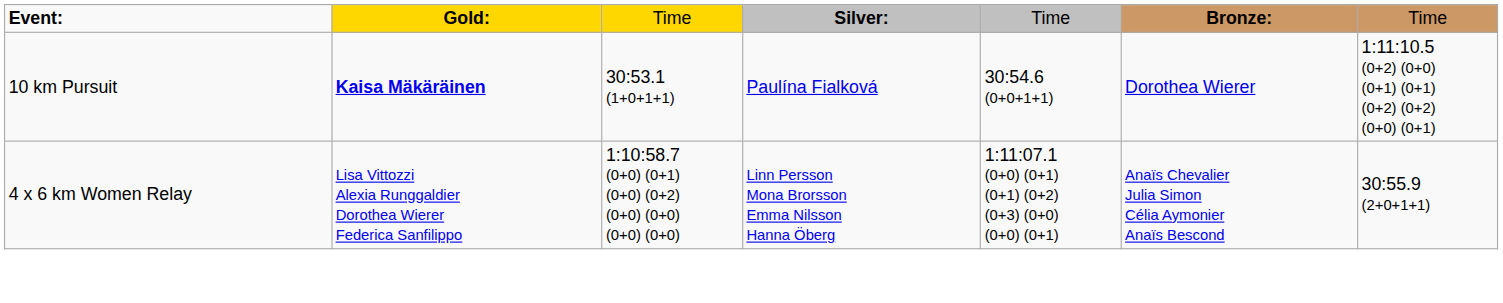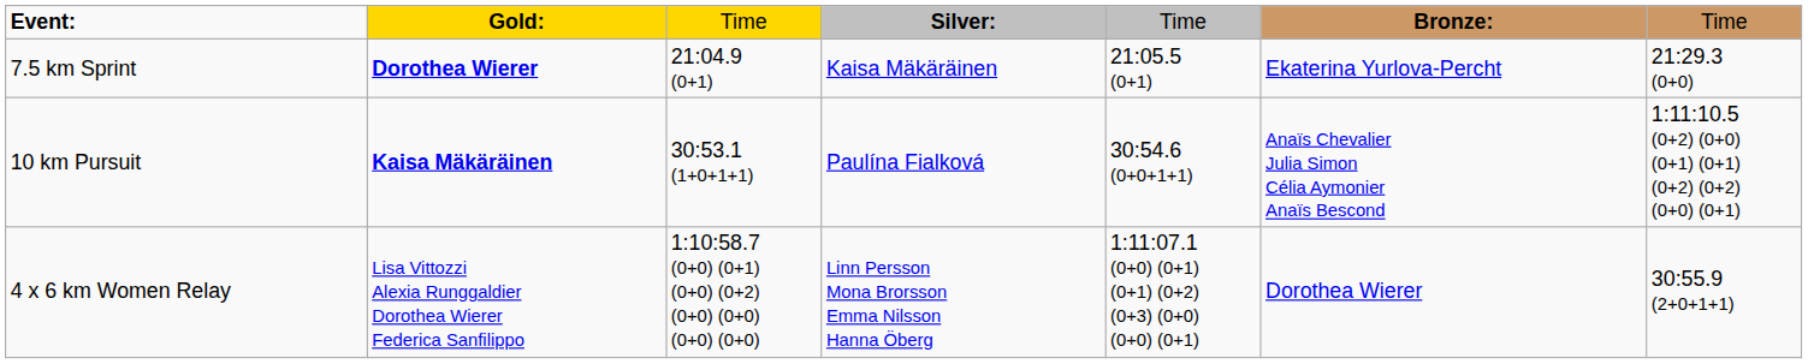+ row: 7.5 km Sprint | Dorothea Wierer | 21:04.9 (0+1) | Kaisa Mäkäräinen | 21:05.5 (0+1) | Ekaterina Yurlova-Percht | 21:29.3 (0+0)
10 km Pursuit | column 6: Dorothea Wierer -> Anaïs Chevalier Julia Simon Célia Aymonier Anaïs Bescond
4 x 6 km Women Relay | column 6: Anaïs Chevalier Julia Simon Célia Aymonier Anaïs Bescond -> Dorothea Wierer
